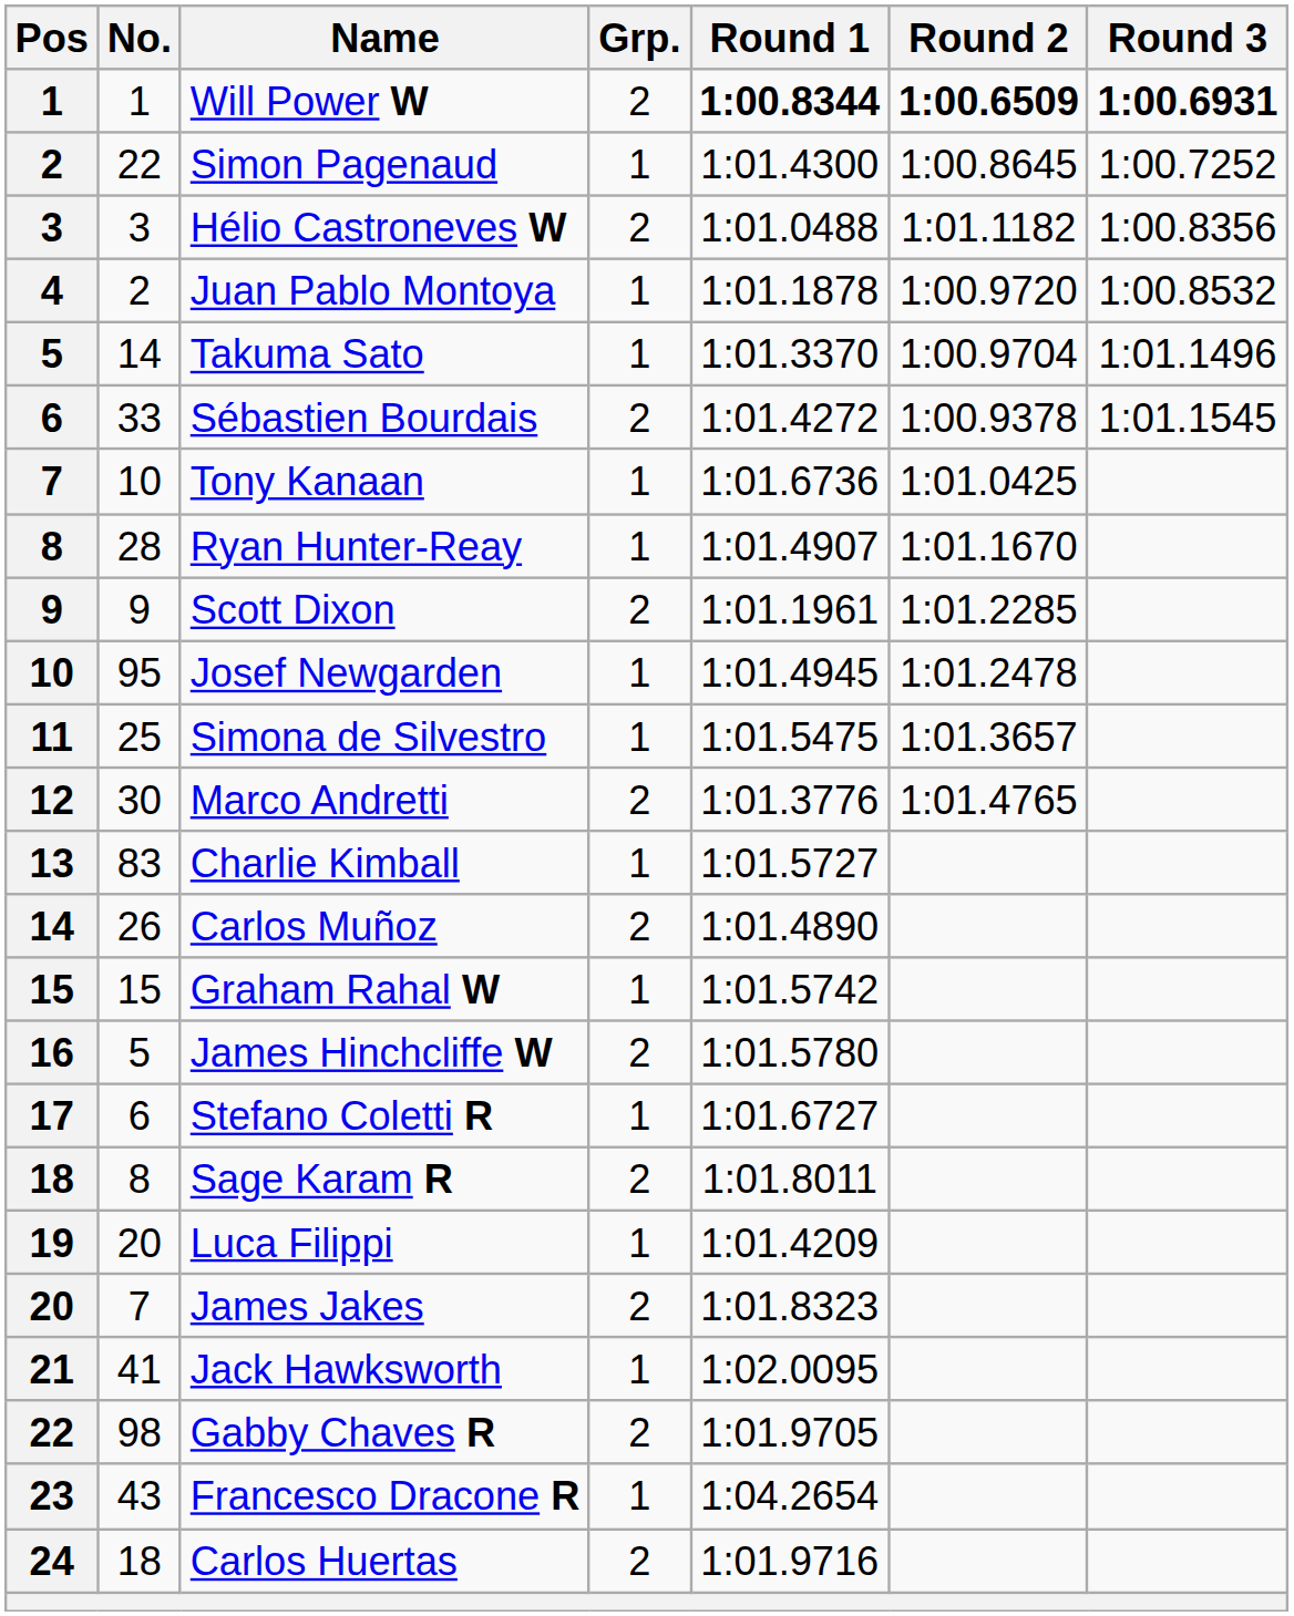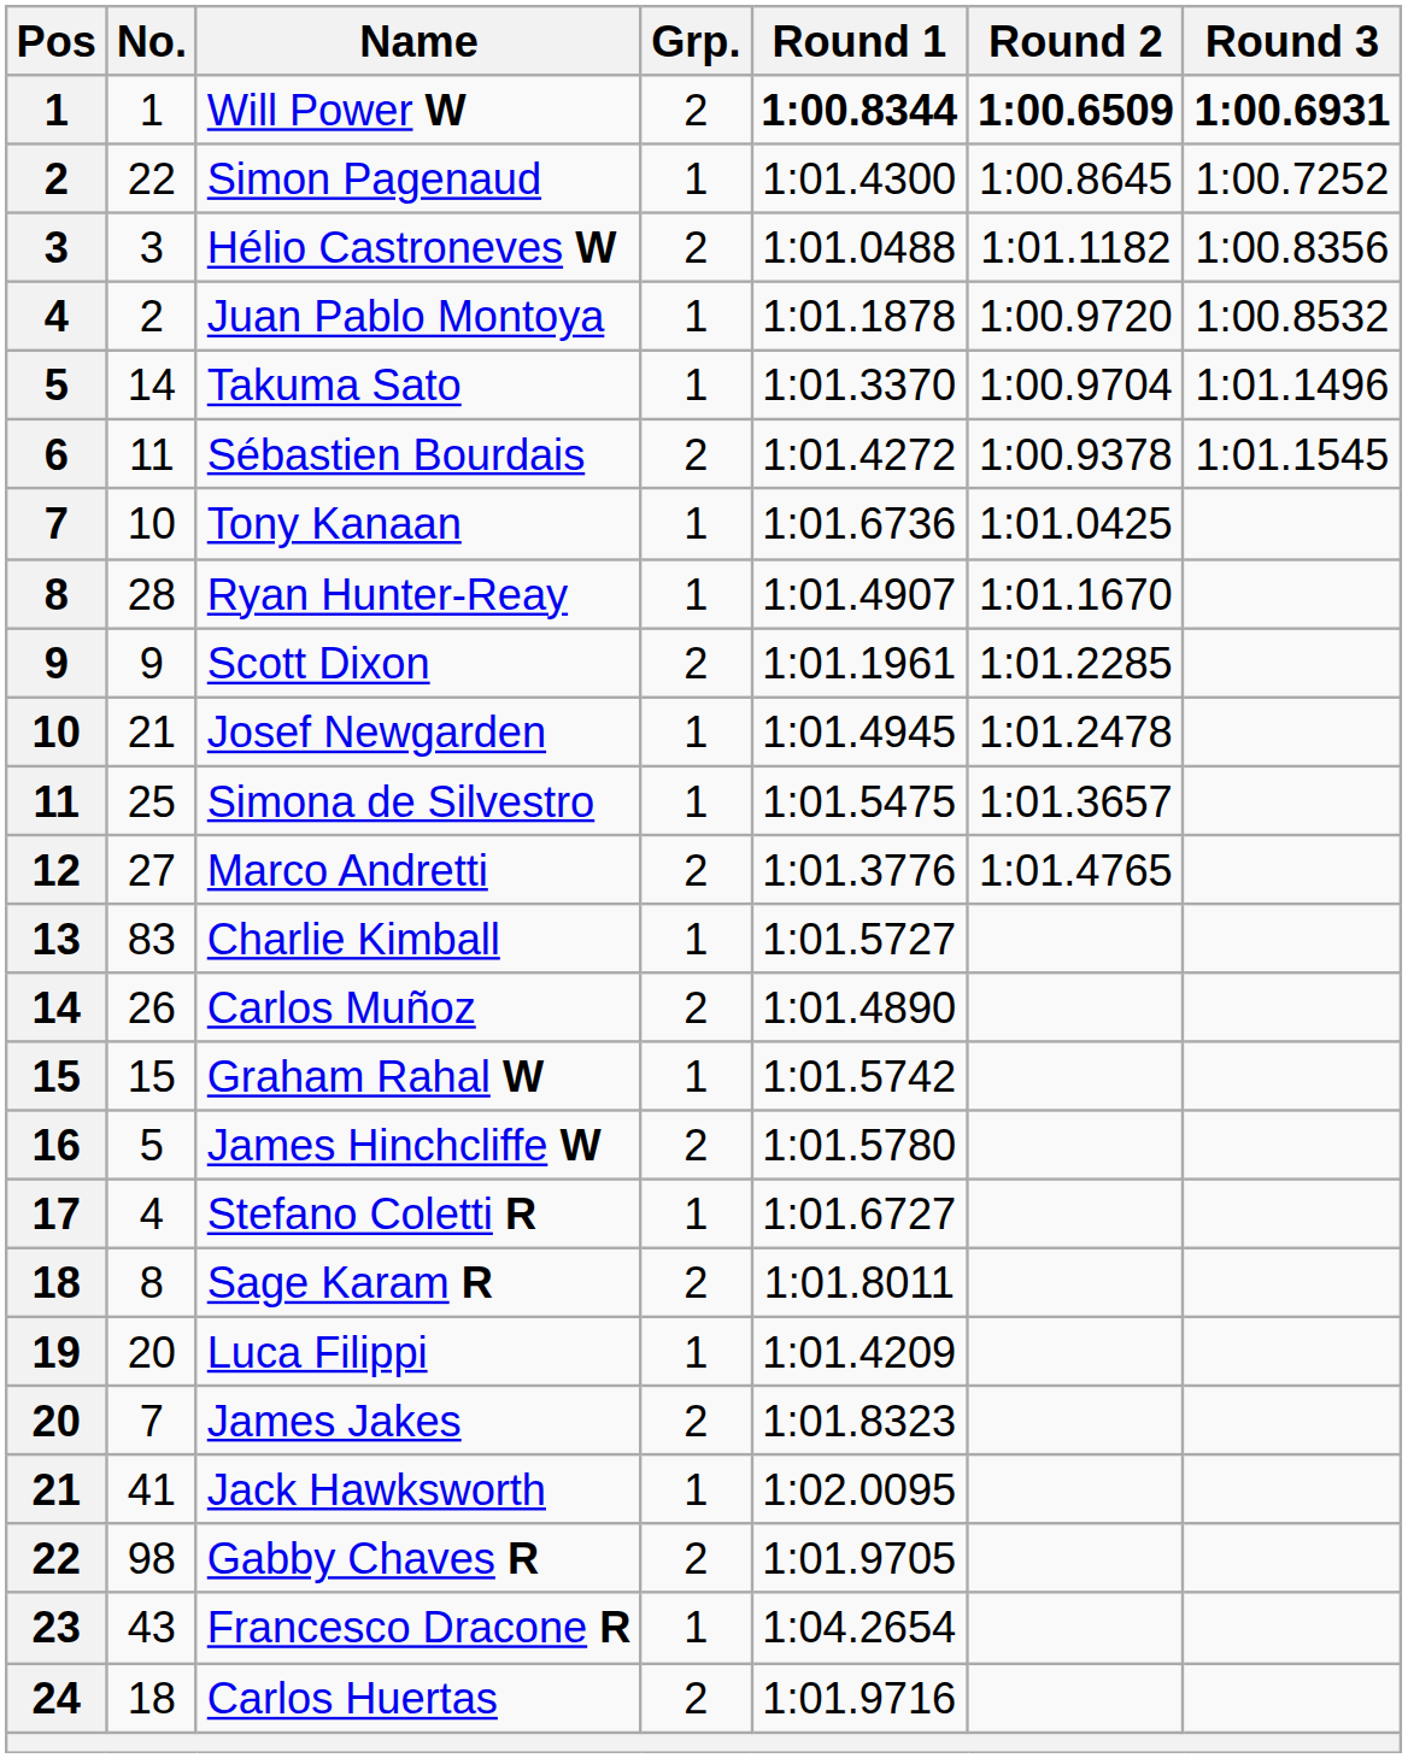Sébastien Bourdais | No.: 33 -> 11
Josef Newgarden | No.: 95 -> 21
Marco Andretti | No.: 30 -> 27
Stefano Coletti R | No.: 6 -> 4
